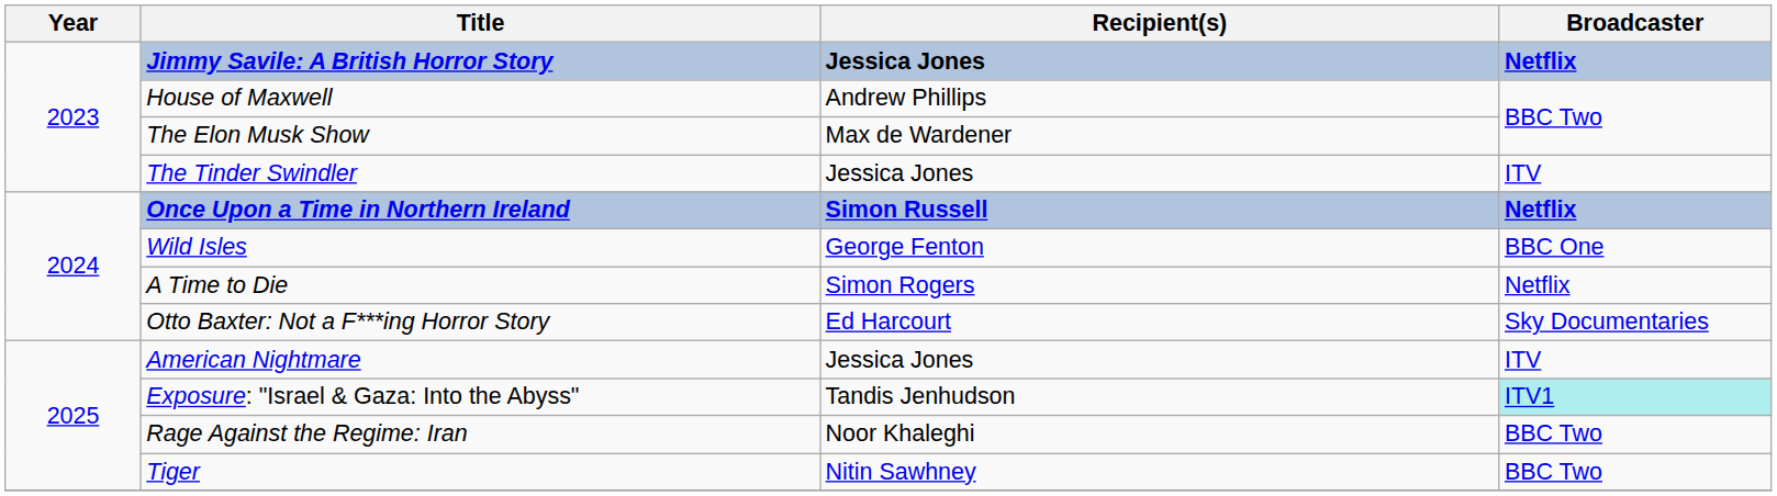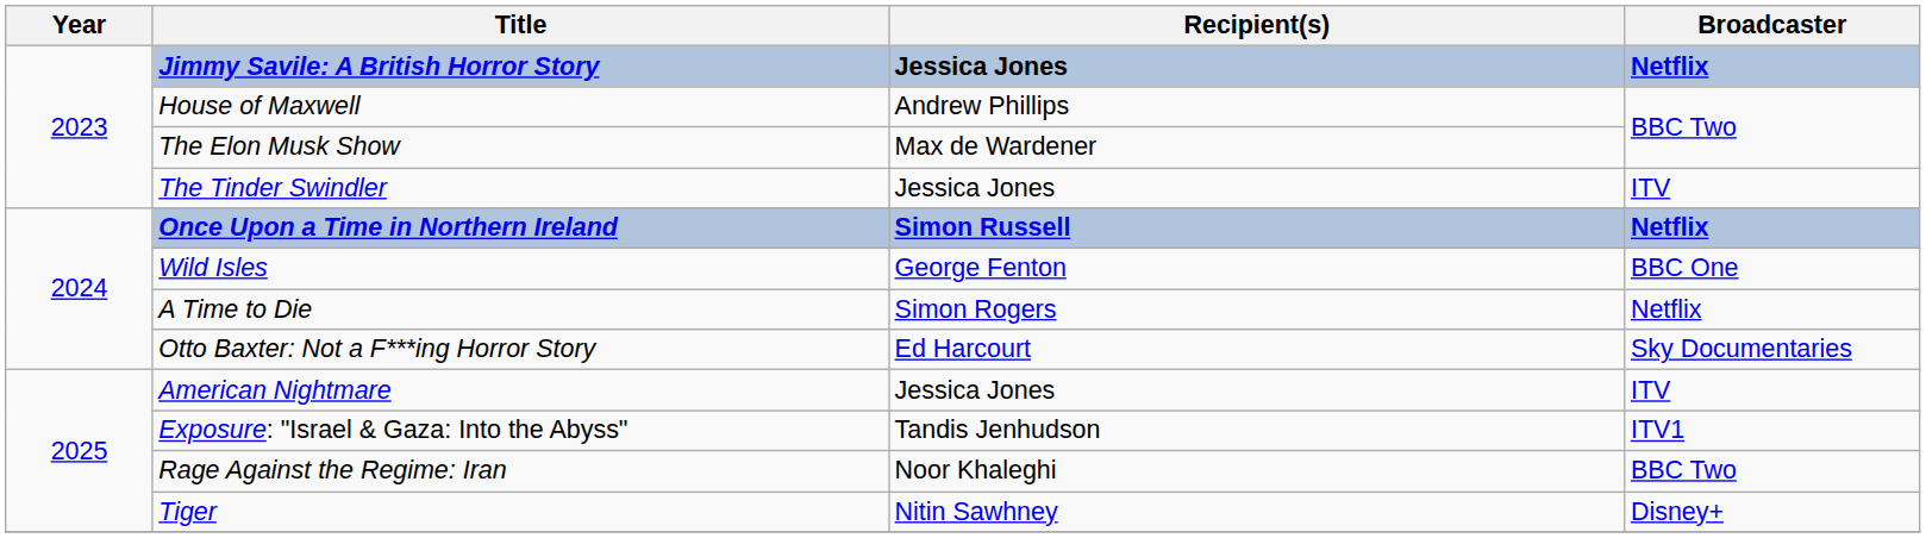Exposure: "Israel & Gaza: Into the Abyss" | Broadcaster: paleturquoise background -> no background
Tiger | Broadcaster: BBC Two -> Disney+
